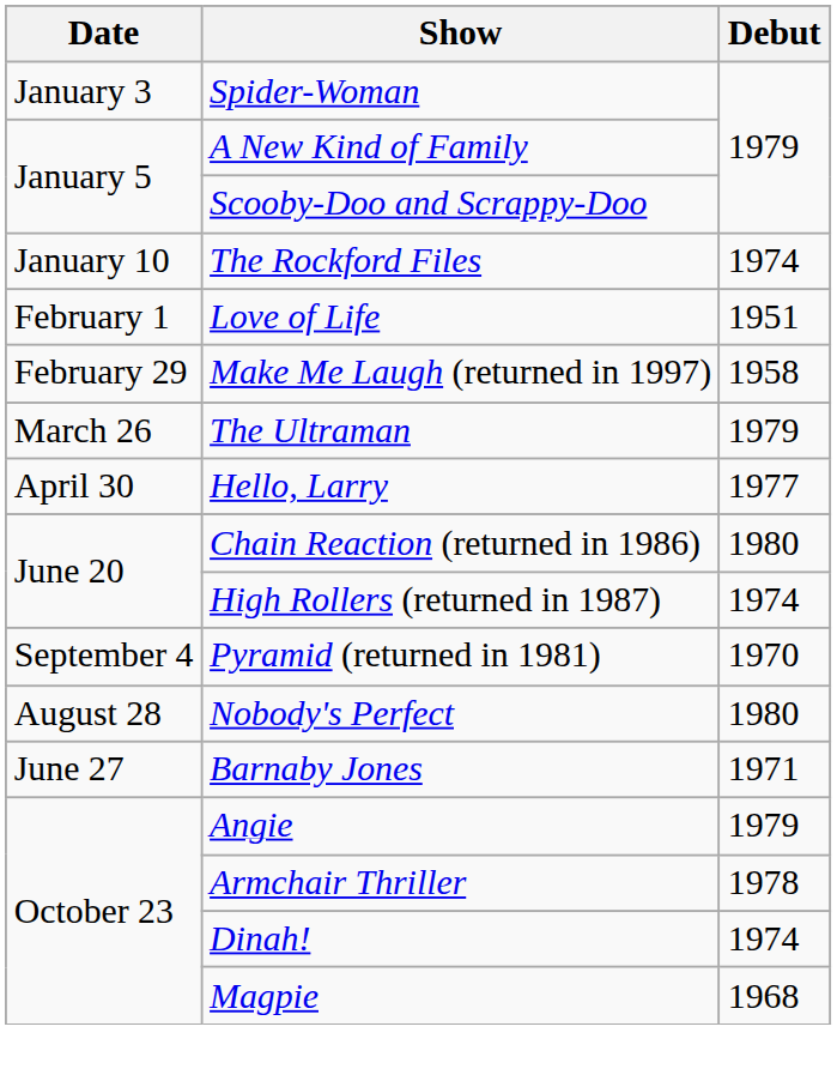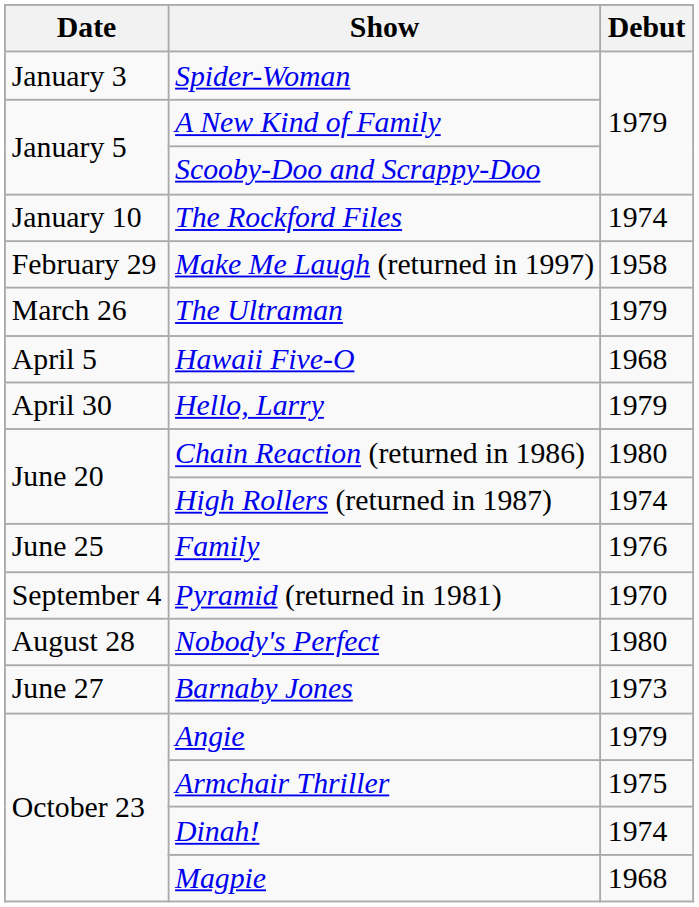- row: February 1 | Love of Life | 1951
+ row: April 5 | Hawaii Five-O | 1968
Hello, Larry | Debut: 1977 -> 1979
+ row: June 25 | Family | 1976
Barnaby Jones | Debut: 1971 -> 1973
Armchair Thriller | Debut: 1978 -> 1975
